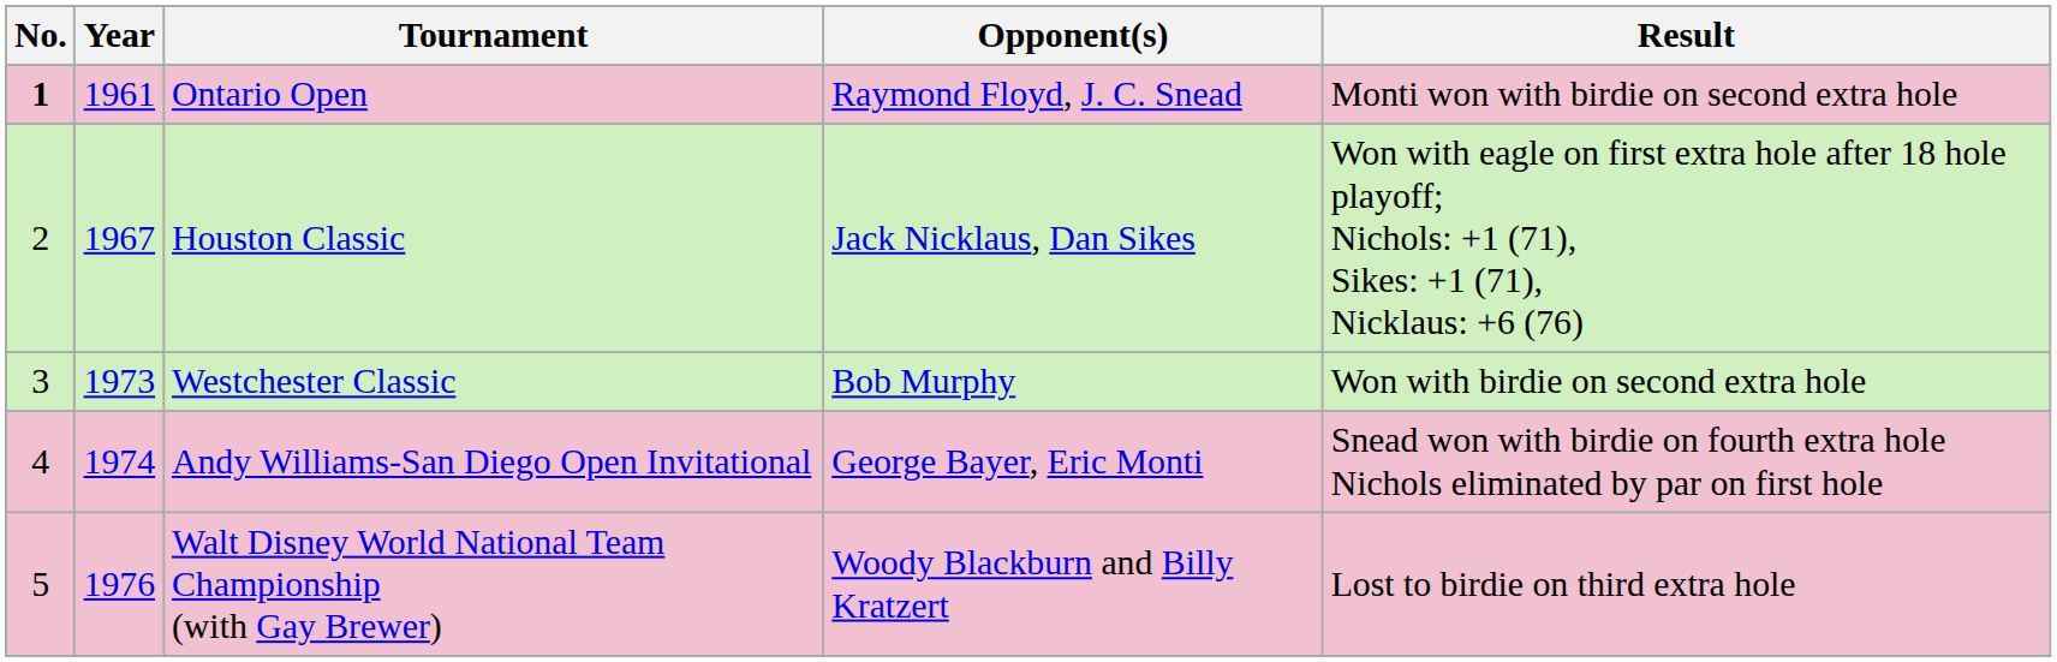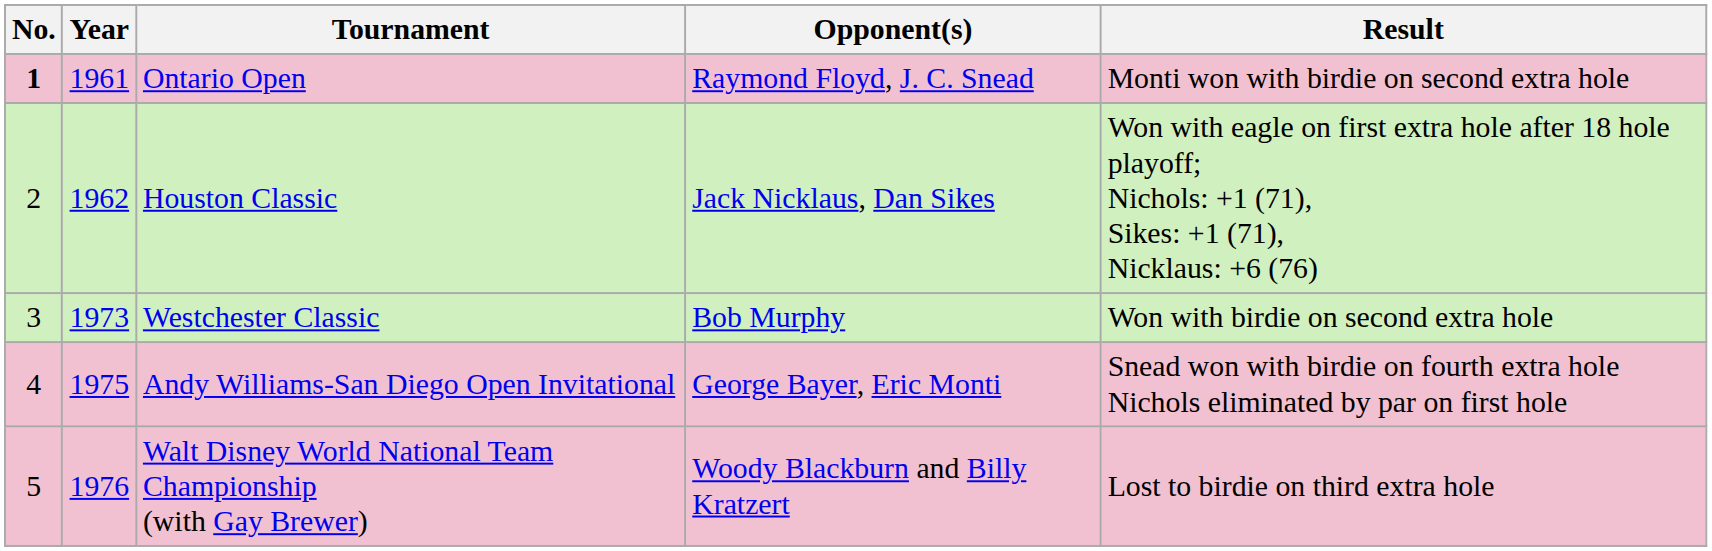Houston Classic | Year: 1967 -> 1962
Andy Williams-San Diego Open Invitational | Year: 1974 -> 1975
